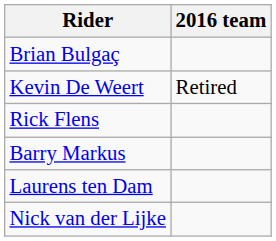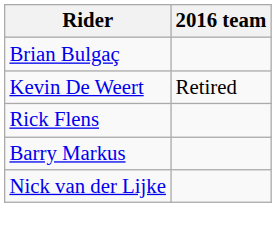- row: Laurens ten Dam
